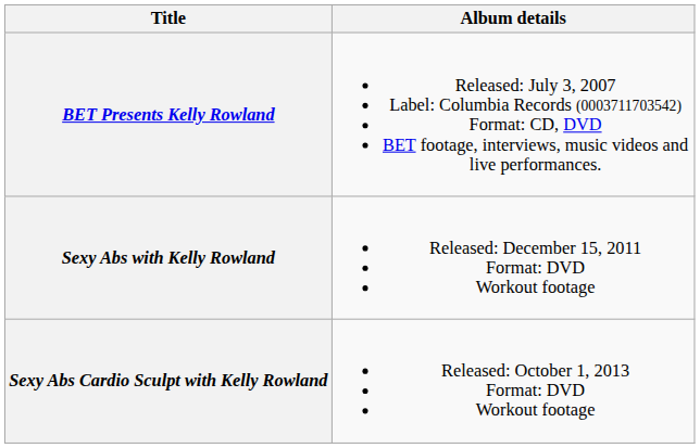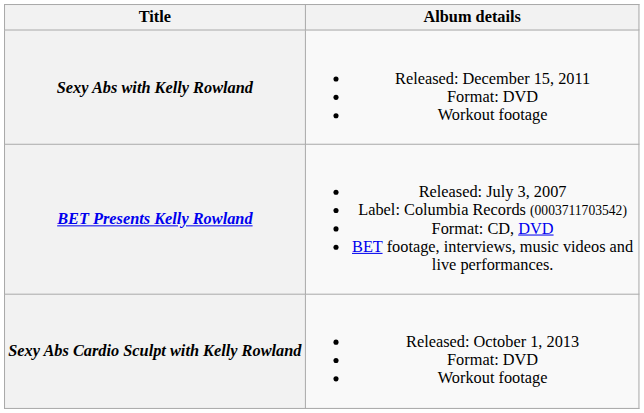rows swapped: BET Presents Kelly Rowland <-> Sexy Abs with Kelly Rowland
